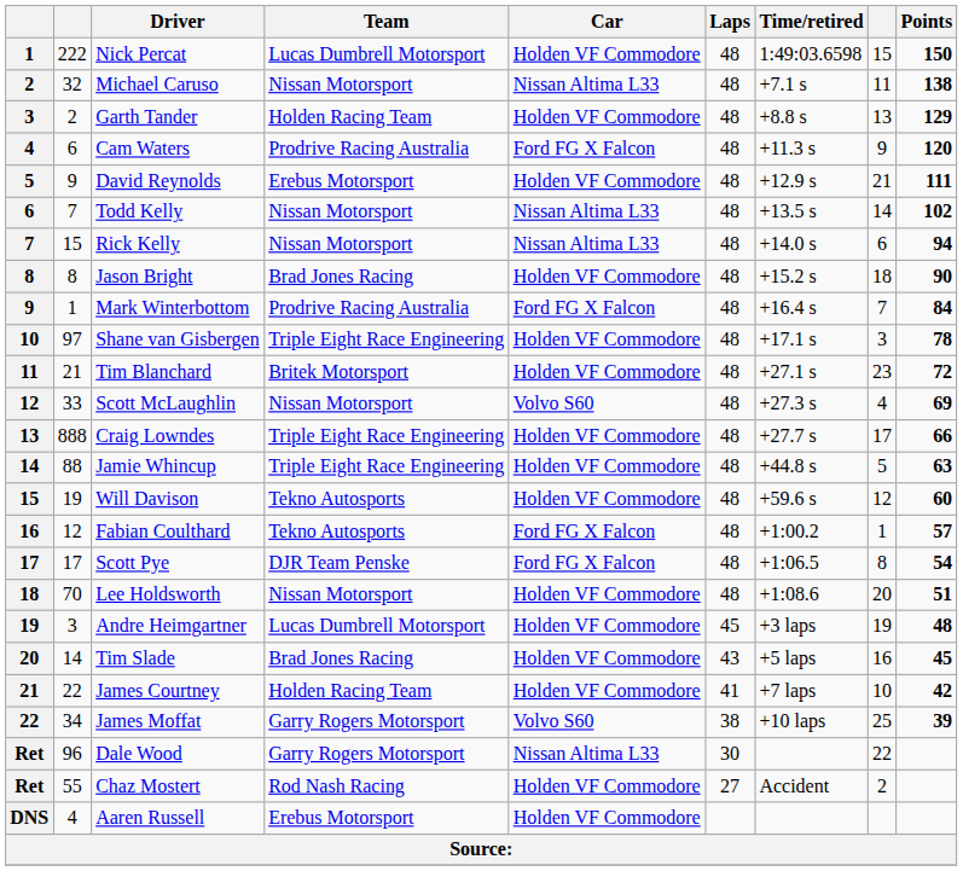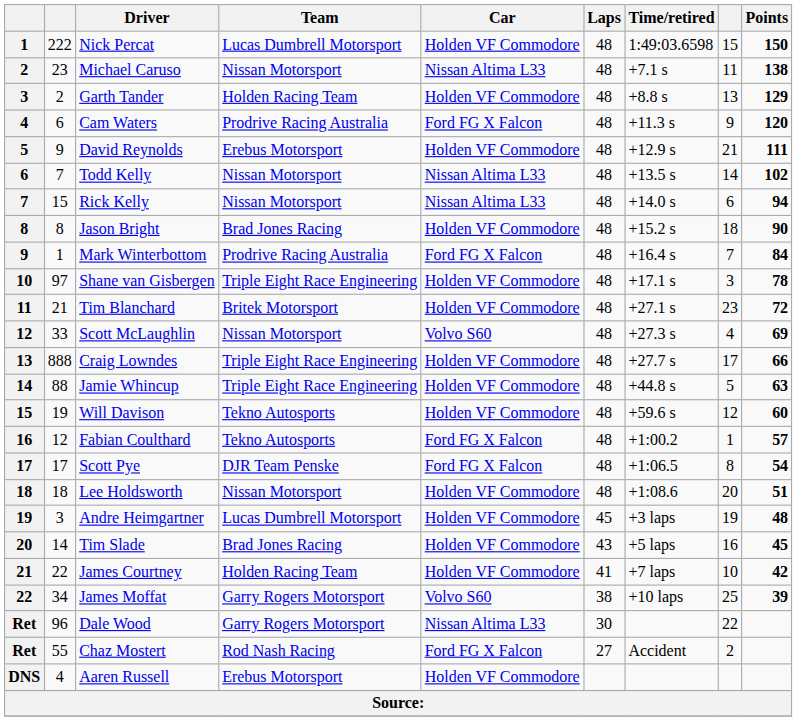Michael Caruso | column 2: 32 -> 23
Lee Holdsworth | column 2: 70 -> 18
Chaz Mostert | Car: Holden VF Commodore -> Ford FG X Falcon
